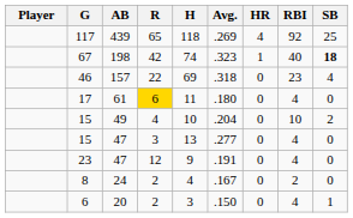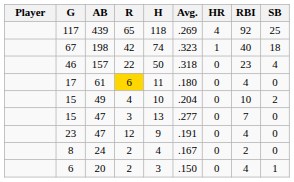67 | SB: bold -> normal
46 | H: 69 -> 50
15 / 47 | RBI: 4 -> 7
